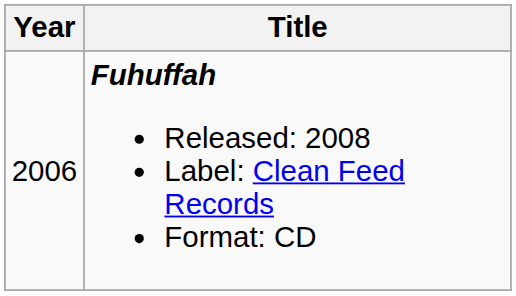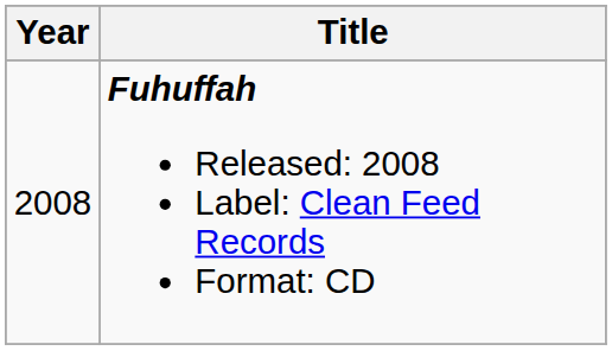Fuhuffah Released: 2008 Label: Clean Feed Records Format: CD | Year: 2006 -> 2008
